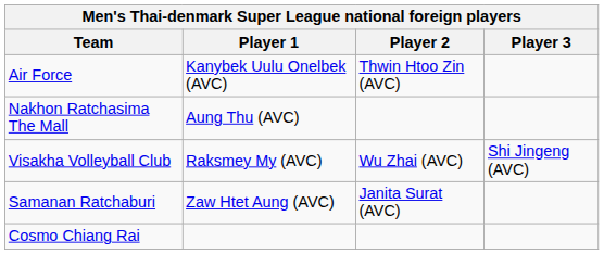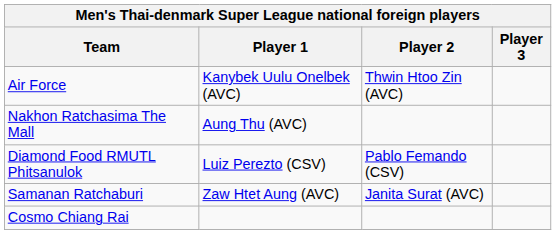+ row: Diamond Food RMUTL Phitsanulok | Luiz Perezto (CSV) | Pablo Femando (CSV)
- row: Visakha Volleyball Club | Raksmey My (AVC) | Wu Zhai (AVC) | Shi Jingeng (AVC)
